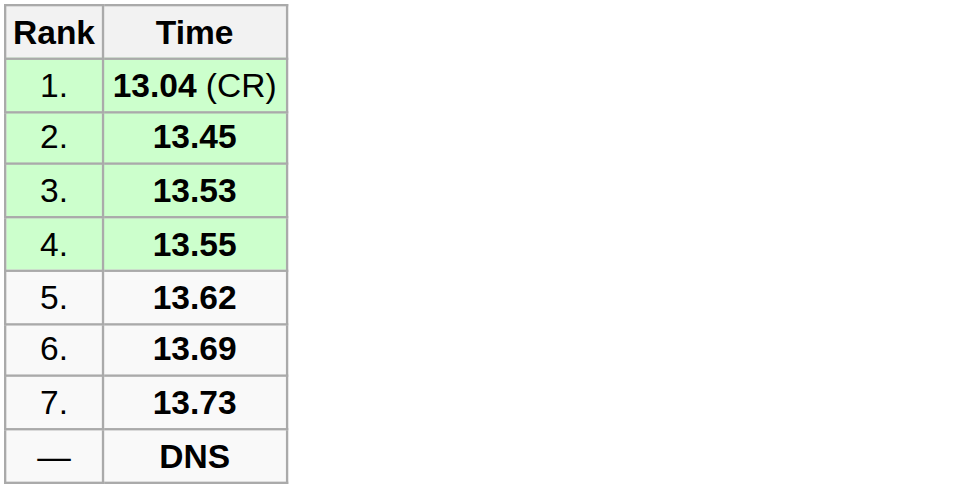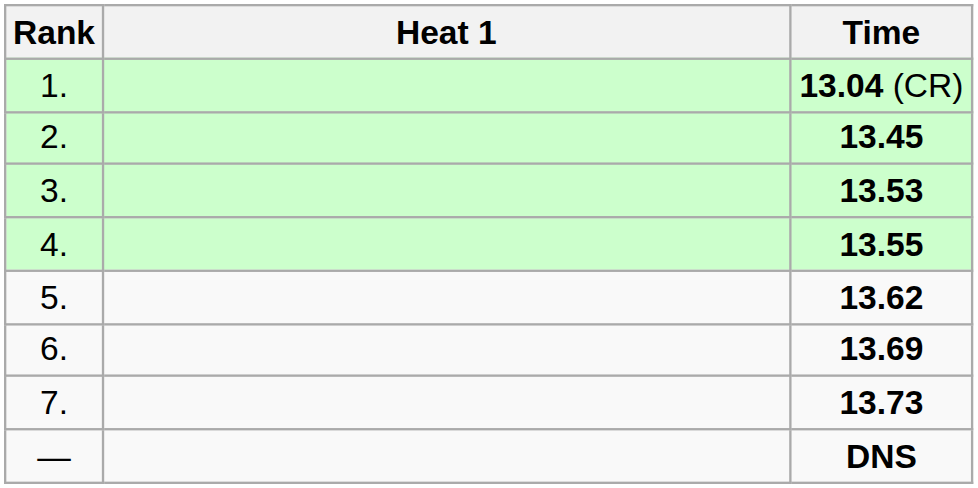+ column: Heat 1
